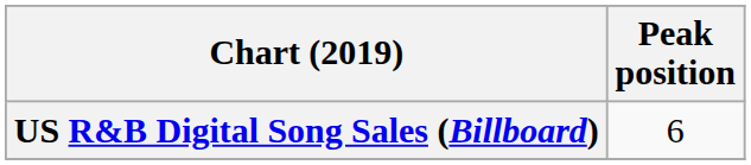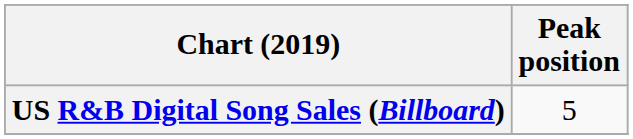US R&B Digital Song Sales (Billboard) | Peak position: 6 -> 5
